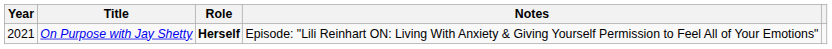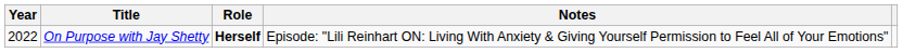On Purpose with Jay Shetty | Year: 2021 -> 2022
